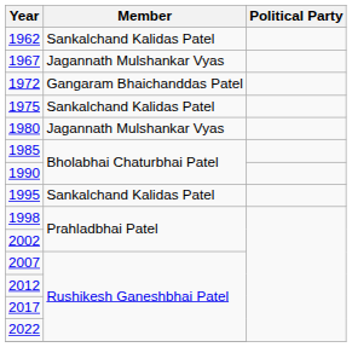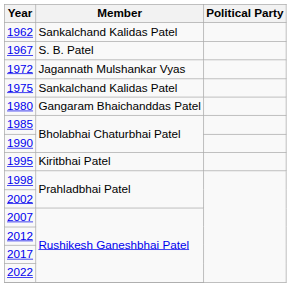1967 | Member: Jagannath Mulshankar Vyas -> S. B. Patel
1972 | Member: Gangaram Bhaichanddas Patel -> Jagannath Mulshankar Vyas
1980 | Member: Jagannath Mulshankar Vyas -> Gangaram Bhaichanddas Patel
1995 | Member: Sankalchand Kalidas Patel -> Kiritbhai Patel
